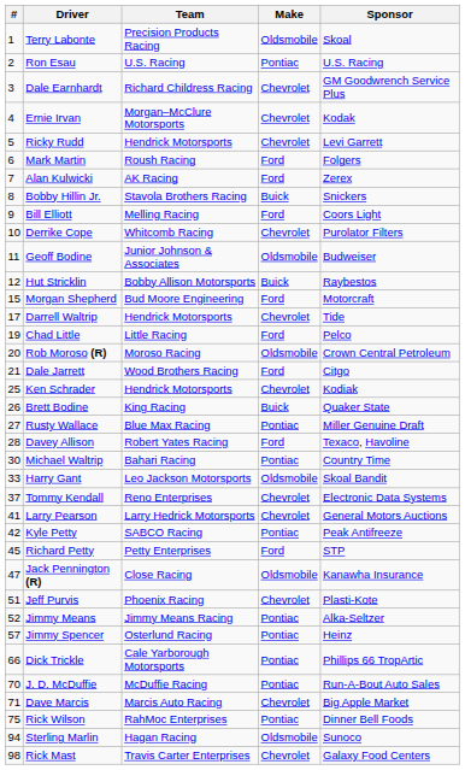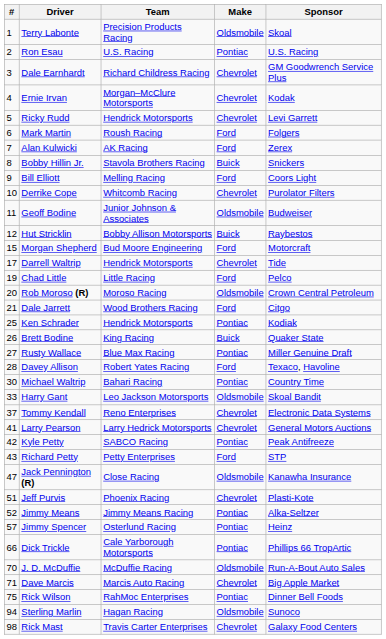Ken Schrader | Make: Chevrolet -> Pontiac
Richard Petty | #: 45 -> 43
J. D. McDuffie | Make: Pontiac -> Oldsmobile
